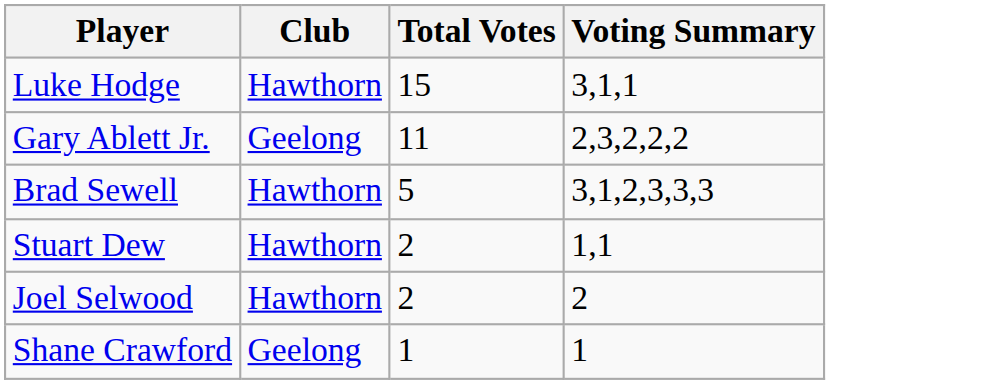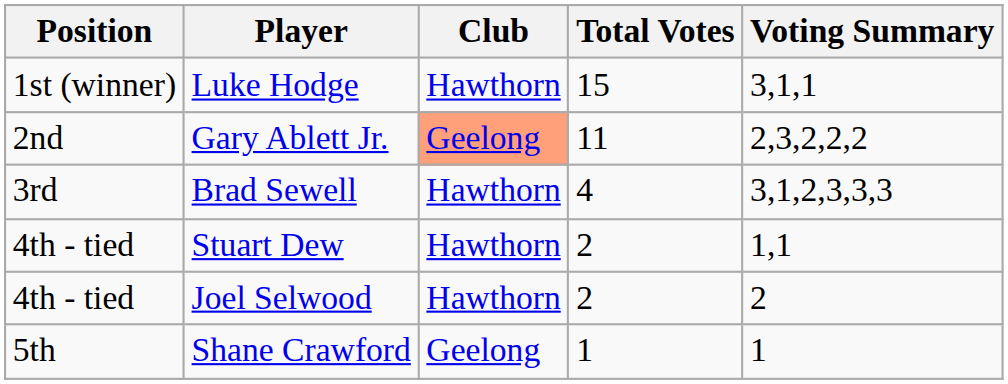+ column: Position | 1st (winner) | 2nd | 3rd | 4th - tied | 4th - tied | 5th
Gary Ablett Jr. | Club: no background -> lightsalmon background
Brad Sewell | Total Votes: 5 -> 4
